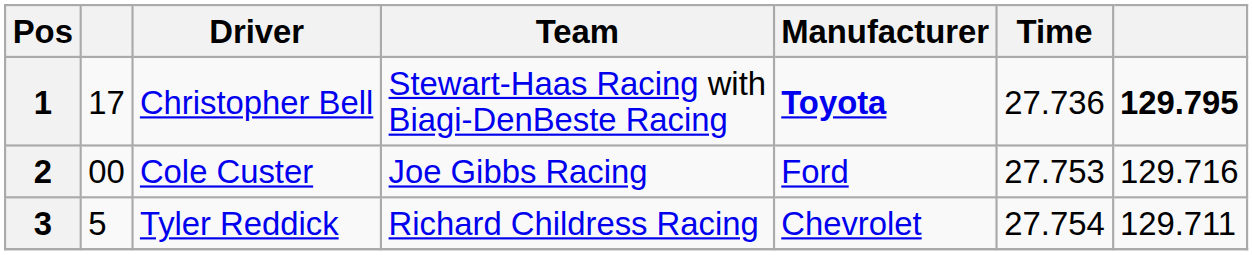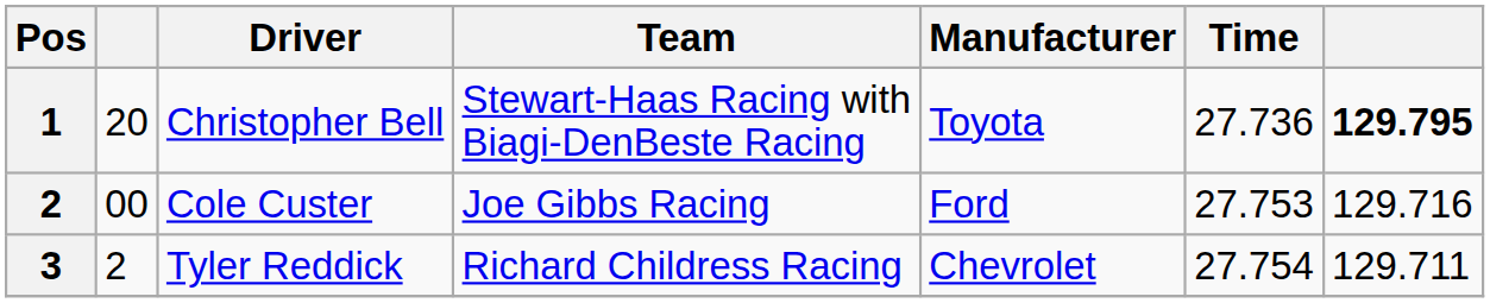Christopher Bell | column 2: 17 -> 20
Christopher Bell | Manufacturer: bold -> normal
Tyler Reddick | column 2: 5 -> 2
